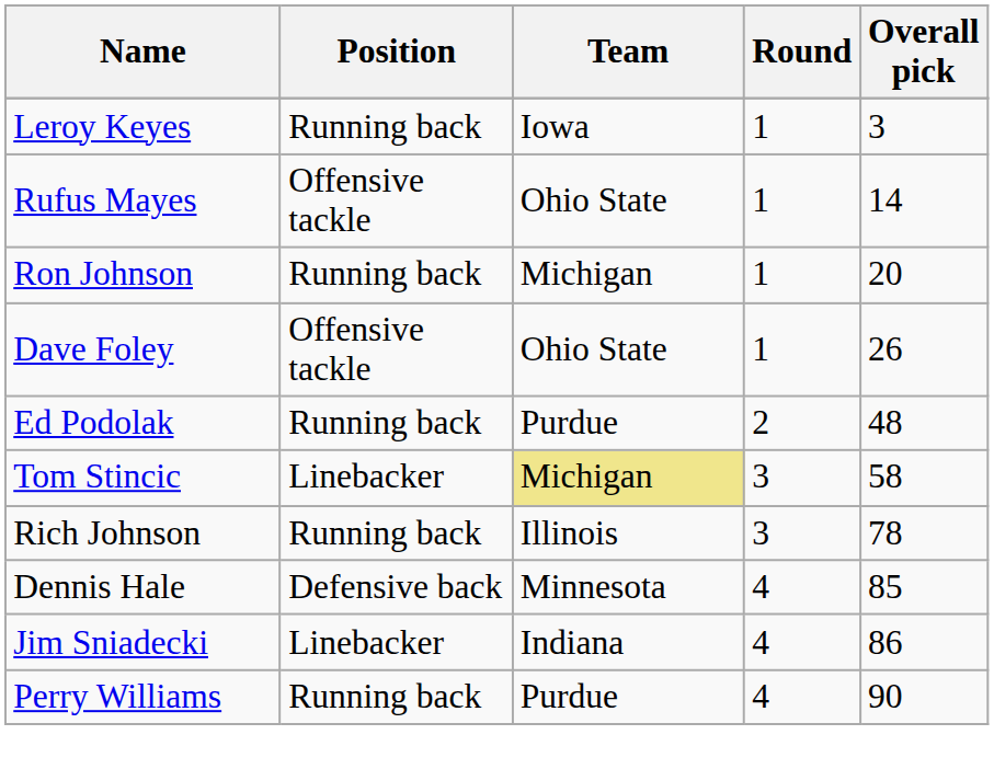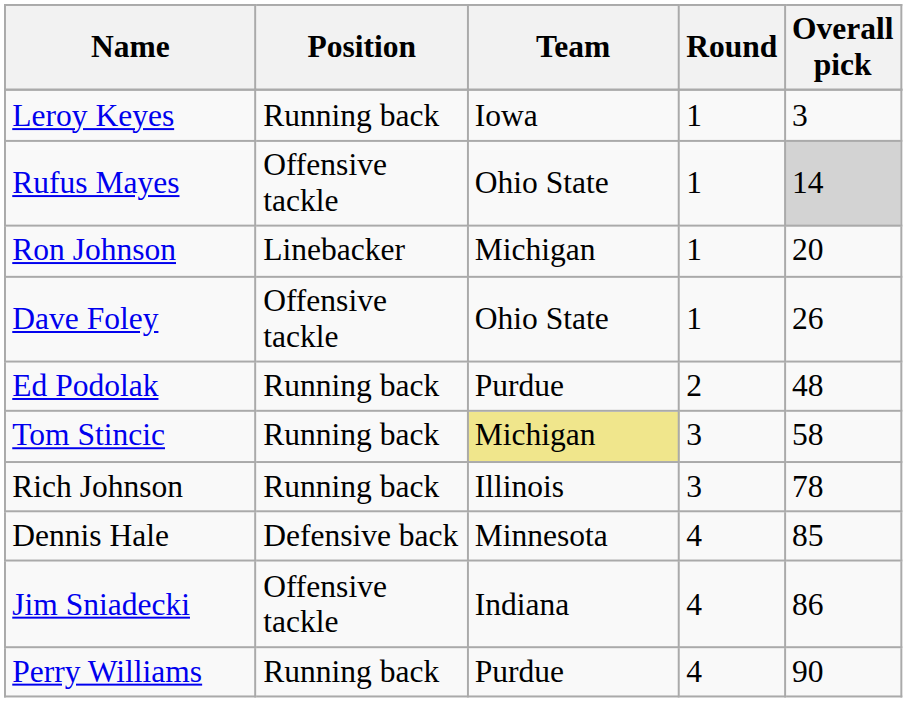Rufus Mayes | Overall pick: no background -> lightgrey background
Ron Johnson | Position: Running back -> Linebacker
Tom Stincic | Position: Linebacker -> Running back
Jim Sniadecki | Position: Linebacker -> Offensive tackle
